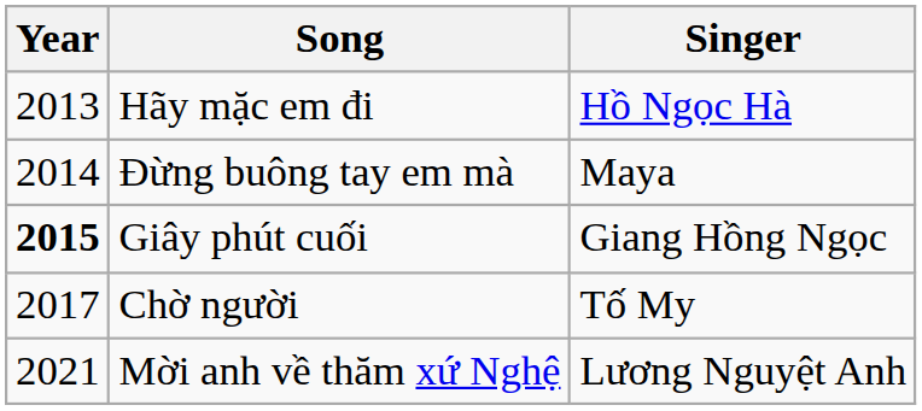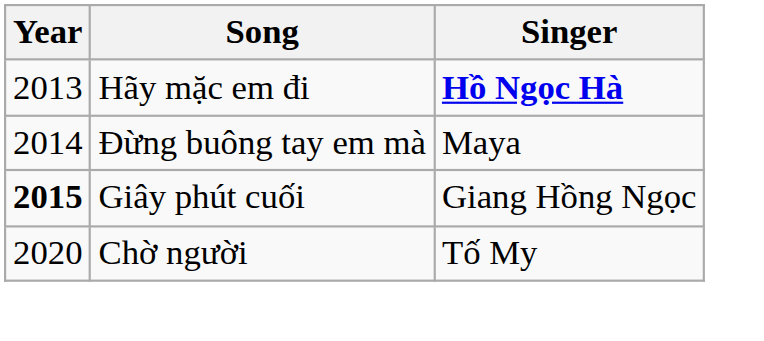Hãy mặc em đi | Singer: normal -> bold
Chờ người | Year: 2017 -> 2020
- row: 2021 | Mời anh về thăm xứ Nghệ | Lương Nguyệt Anh
